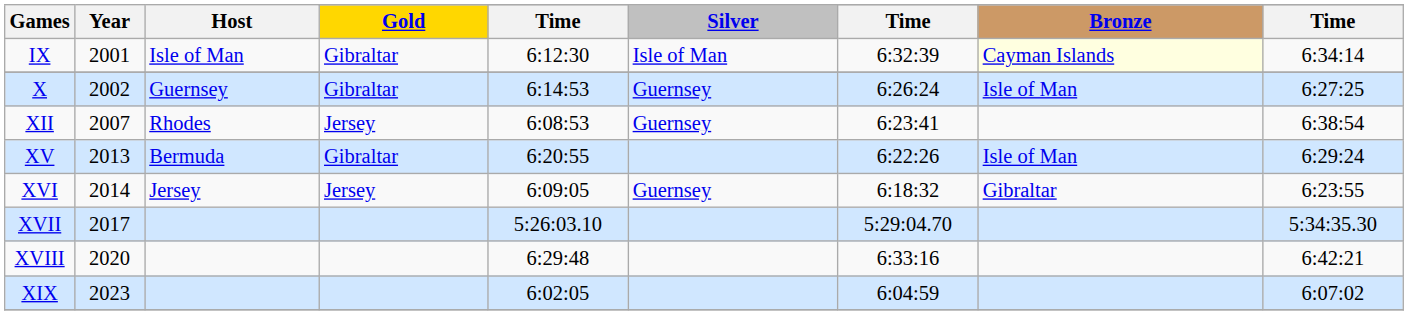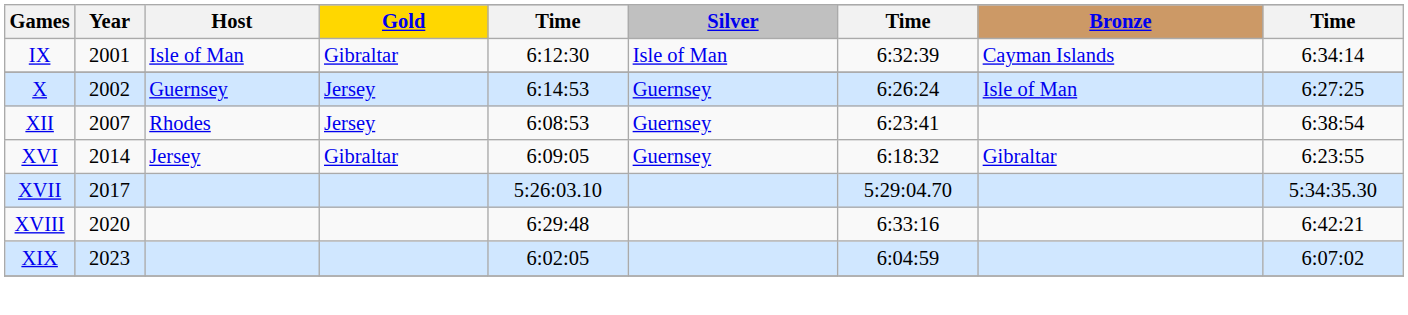IX | Bronze: lightyellow background -> no background
X | Gold: Gibraltar -> Jersey
- row: XV | 2013 | Bermuda | Gibraltar | 6:20:55 | 6:22:26 | Isle of Man | 6:29:24
XVI | Gold: Jersey -> Gibraltar
